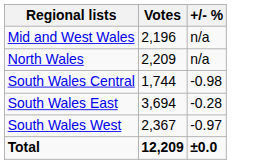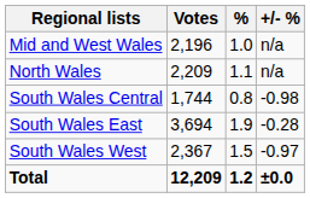+ column: % | 1.0 | 1.1 | 0.8 | 1.9 | 1.5 | 1.2
